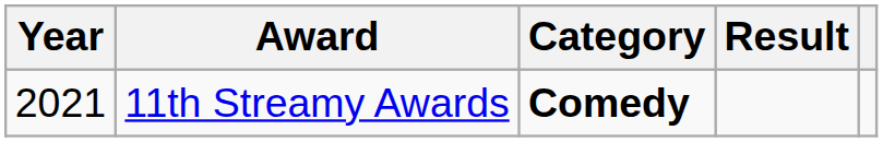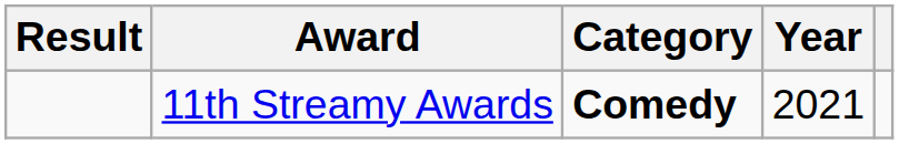columns swapped: Year <-> Result
